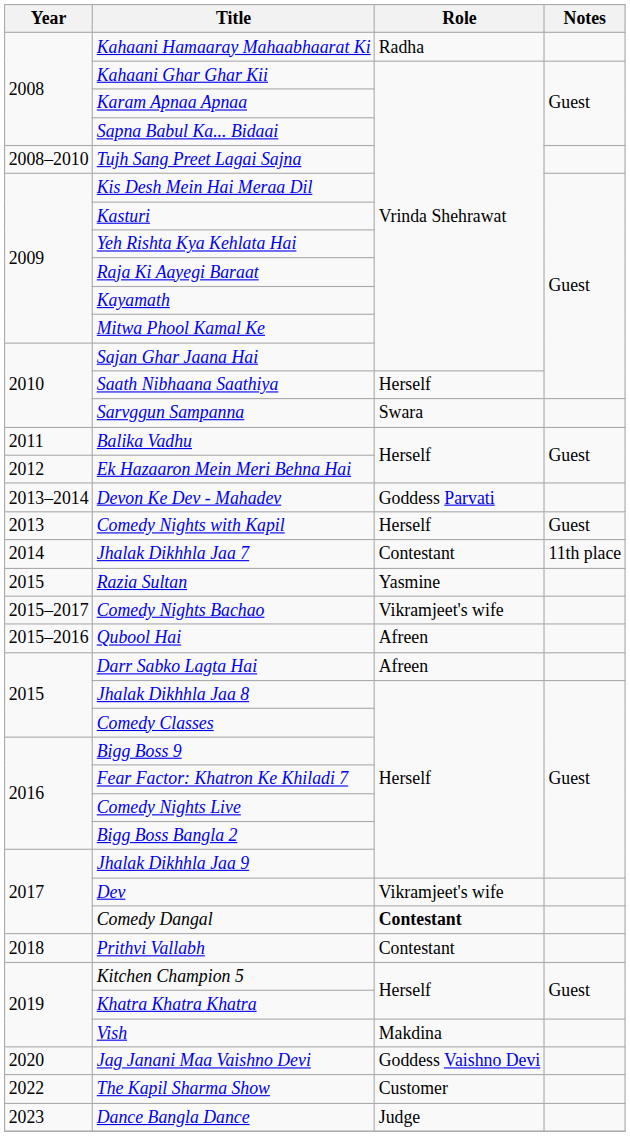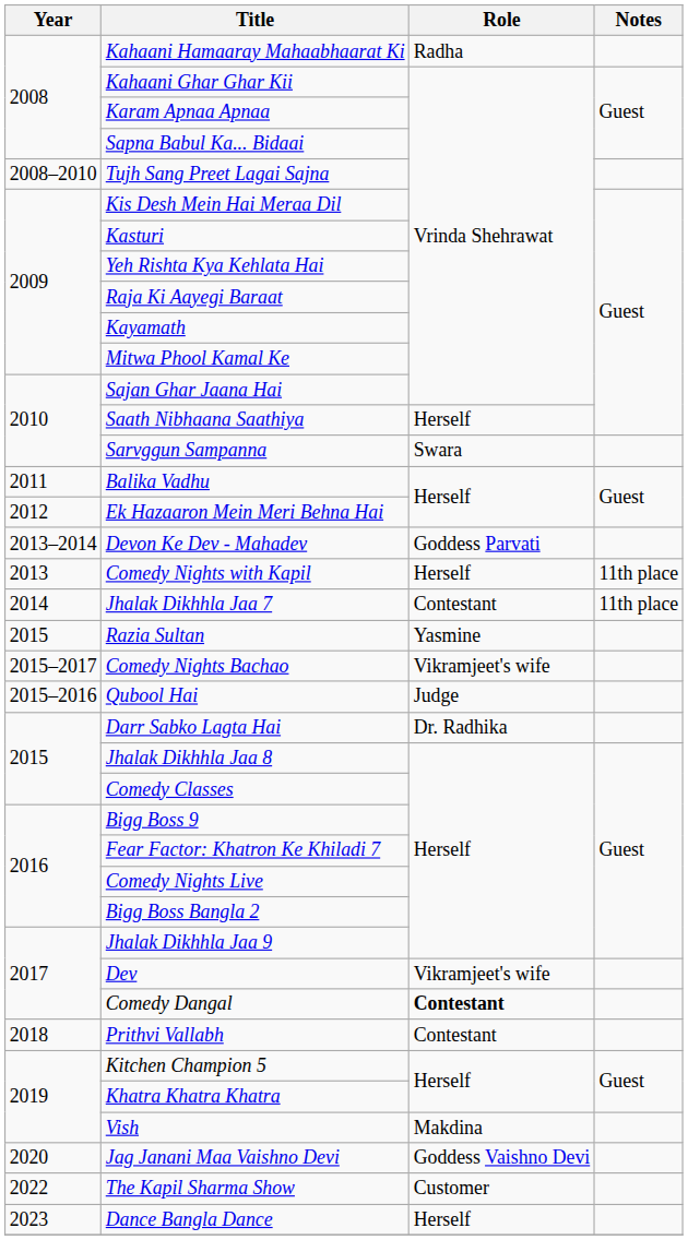Comedy Nights with Kapil | Notes: Guest -> 11th place
Qubool Hai | Role: Afreen -> Judge
Darr Sabko Lagta Hai | Role: Afreen -> Dr. Radhika
Dance Bangla Dance | Role: Judge -> Herself
